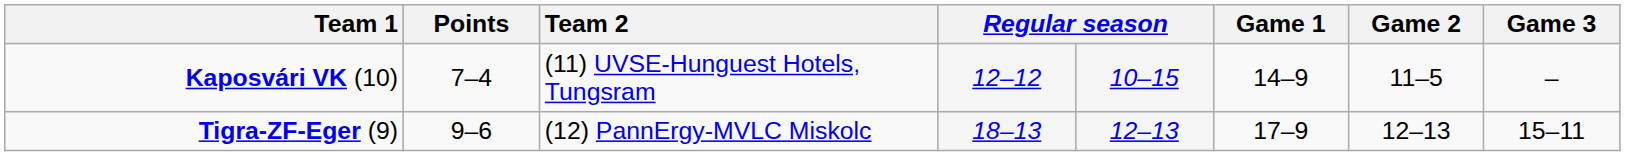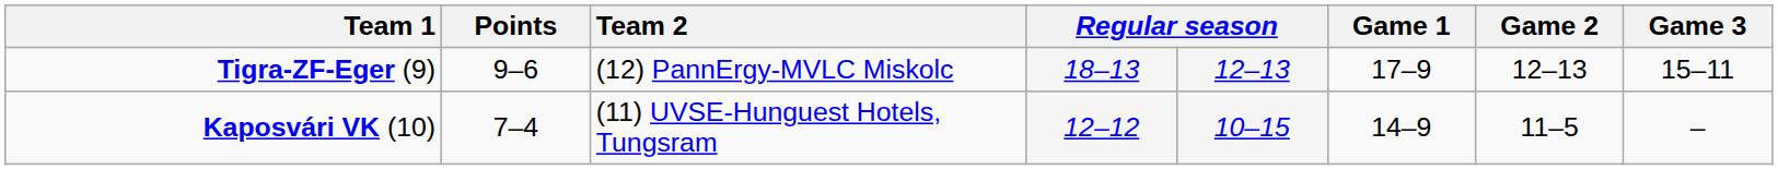rows swapped: Tigra-ZF-Eger (9) <-> Kaposvári VK (10)
